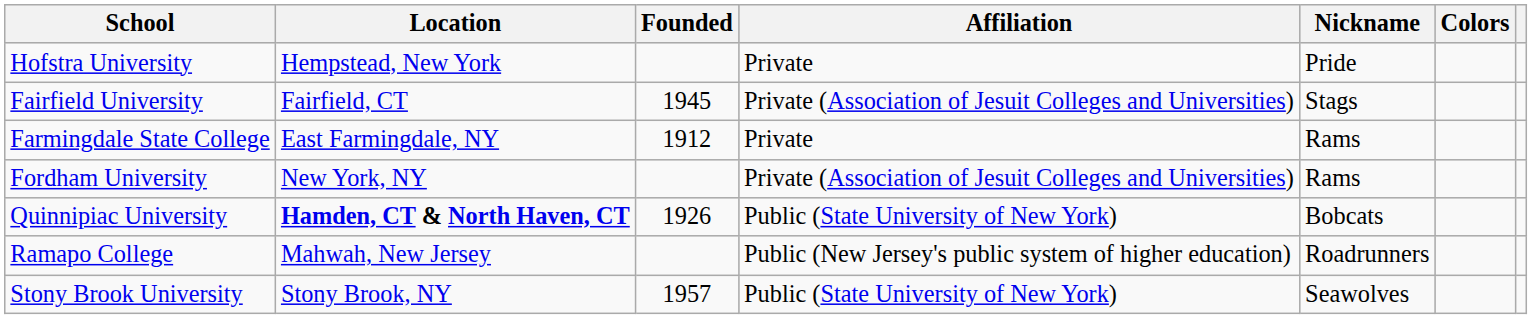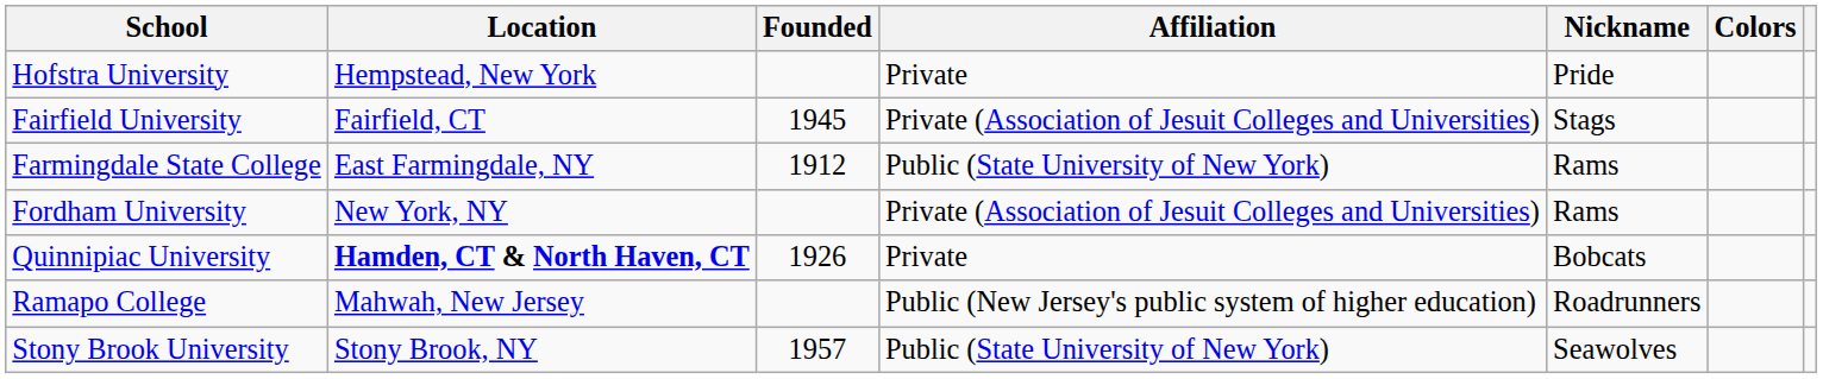Farmingdale State College | Affiliation: Private -> Public (State University of New York)
Quinnipiac University | Affiliation: Public (State University of New York) -> Private
